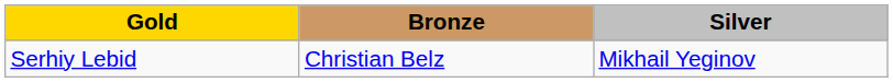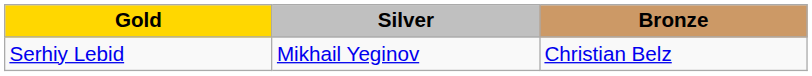columns swapped: Silver <-> Bronze
